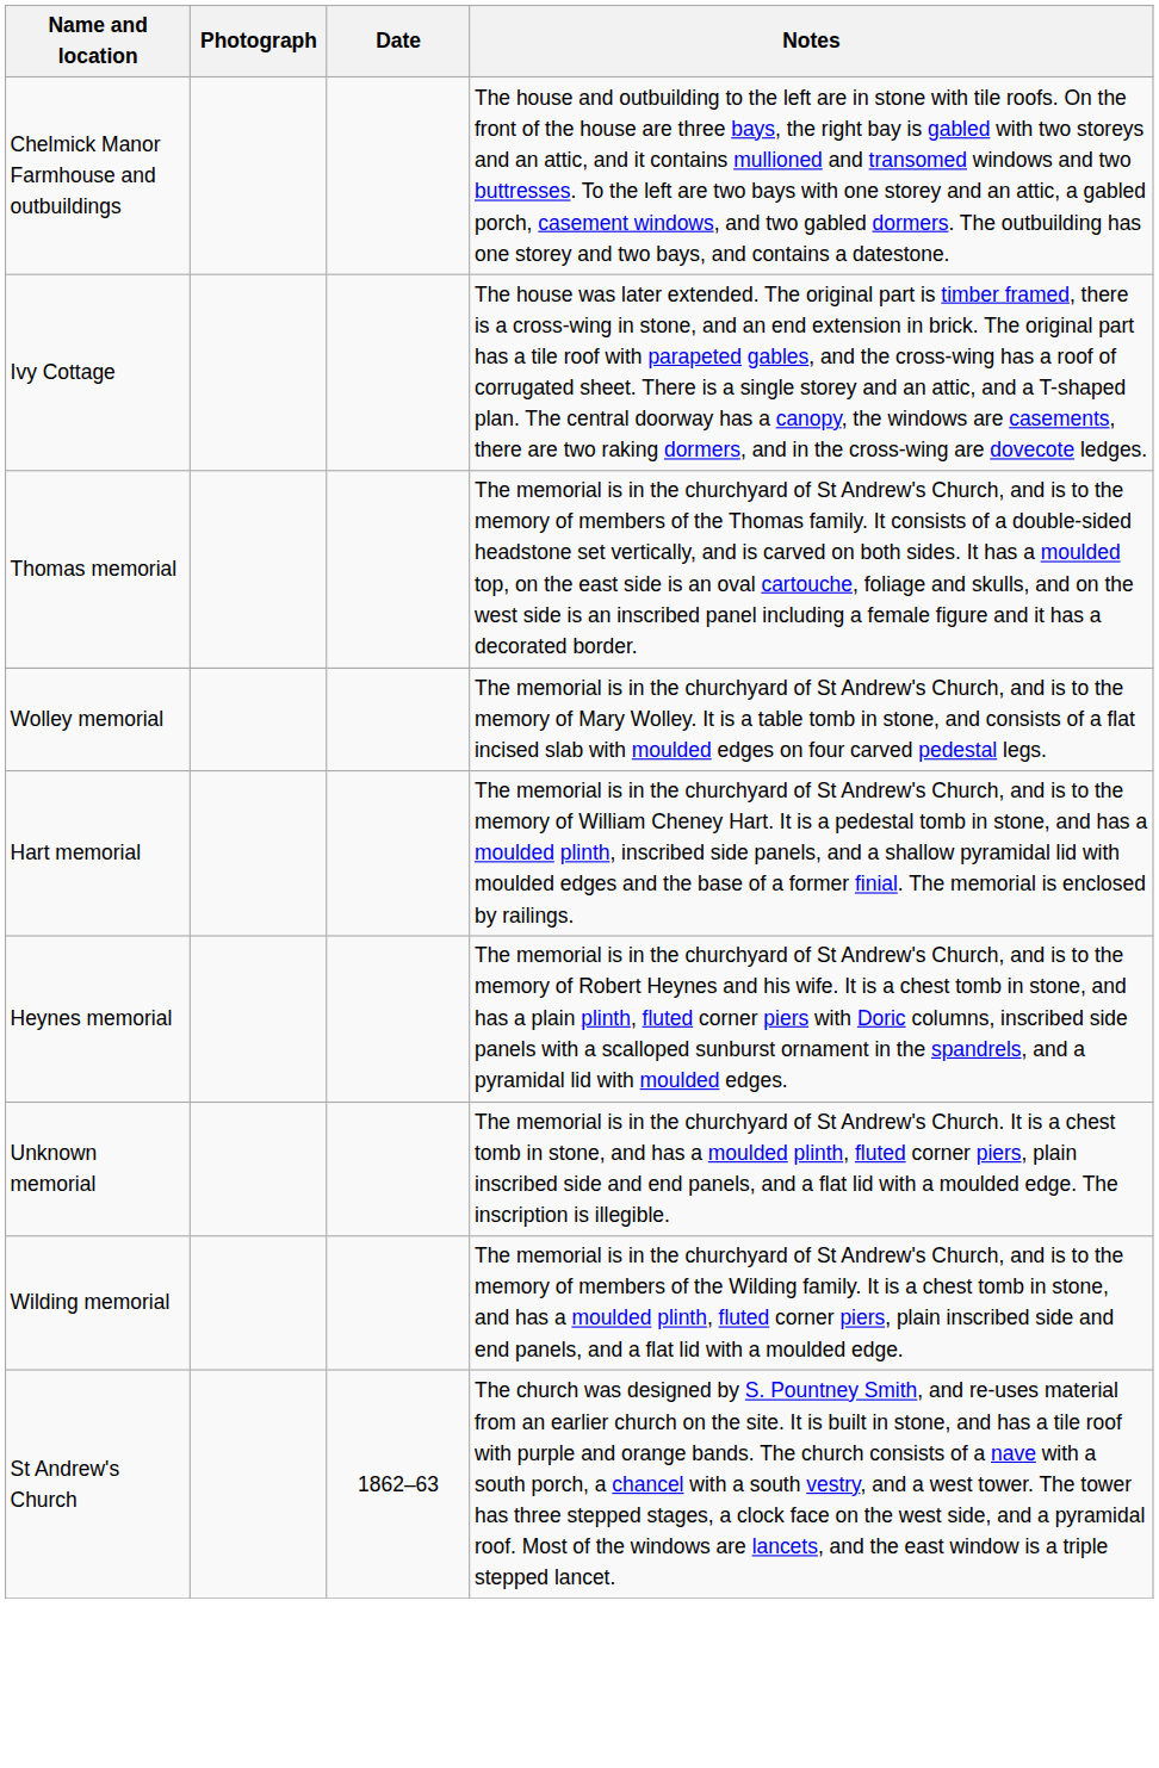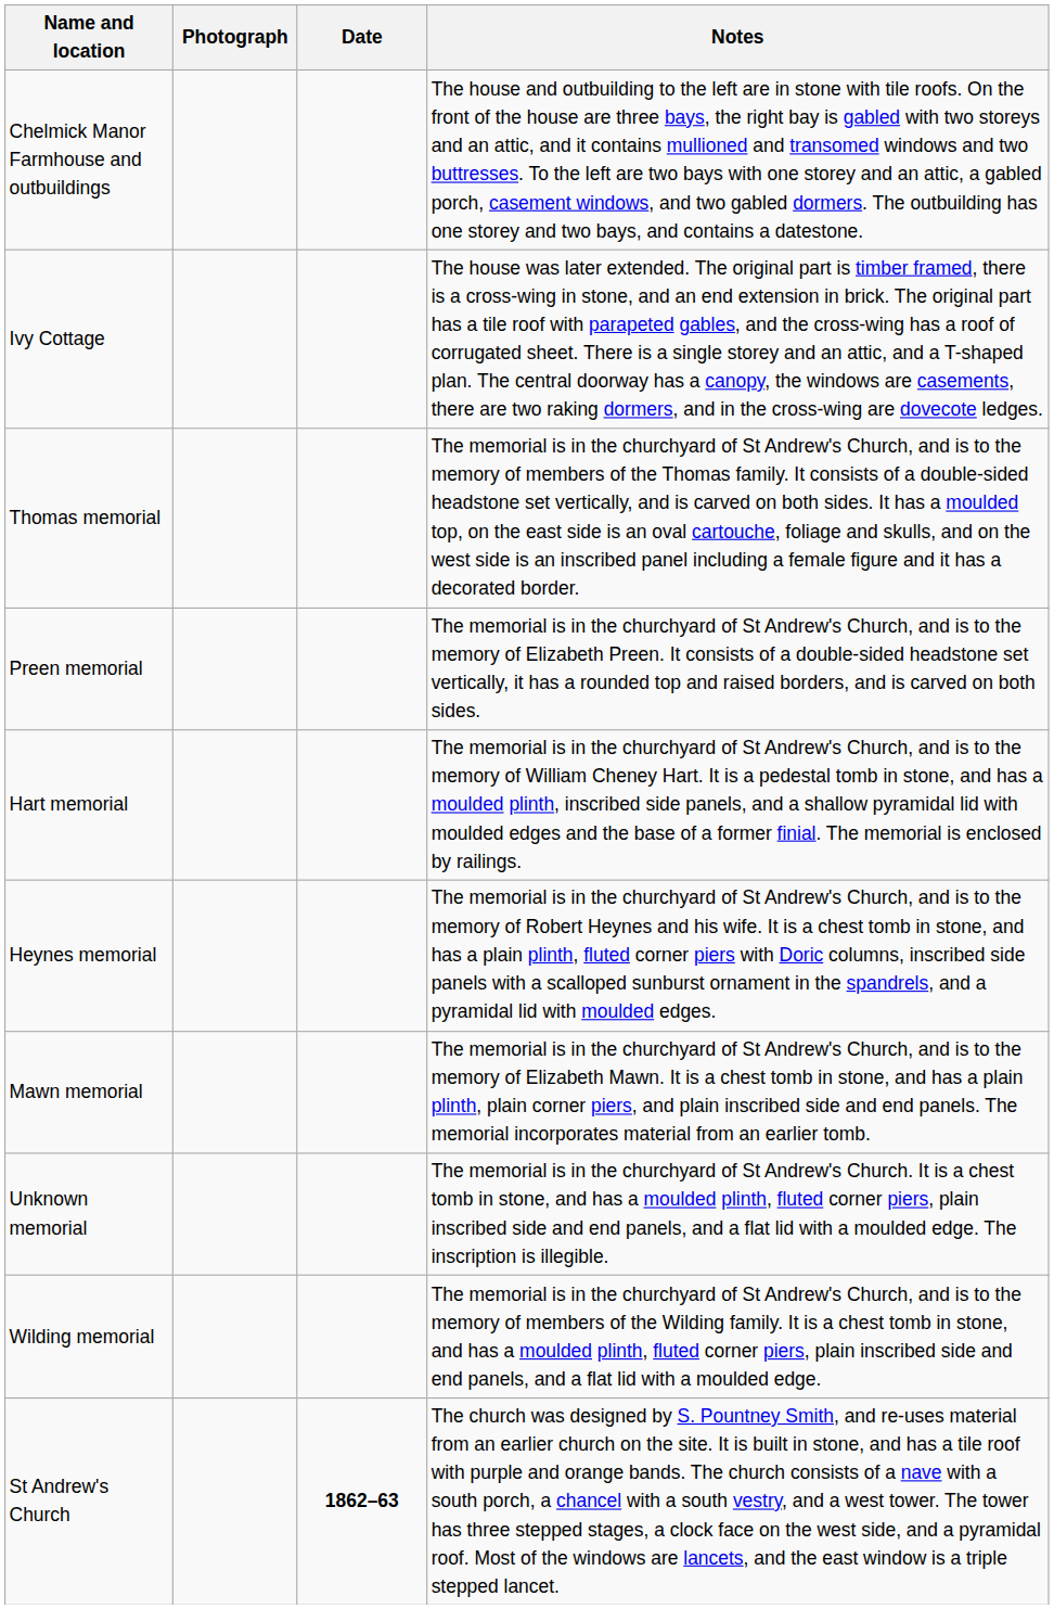+ row: Preen memorial | The memorial is in the churchyard of St Andrew's Church, and is to the memory of Elizabeth Preen. It consists of a double-sided headstone set vertically, it has a rounded top and raised borders, and is carved on both sides.
- row: Wolley memorial | The memorial is in the churchyard of St Andrew's Church, and is to the memory of Mary Wolley. It is a table tomb in stone, and consists of a flat incised slab with moulded edges on four carved pedestal legs.
+ row: Mawn memorial | The memorial is in the churchyard of St Andrew's Church, and is to the memory of Elizabeth Mawn. It is a chest tomb in stone, and has a plain plinth, plain corner piers, and plain inscribed side and end panels. The memorial incorporates material from an earlier tomb.
St Andrew's Church | Date: normal -> bold
